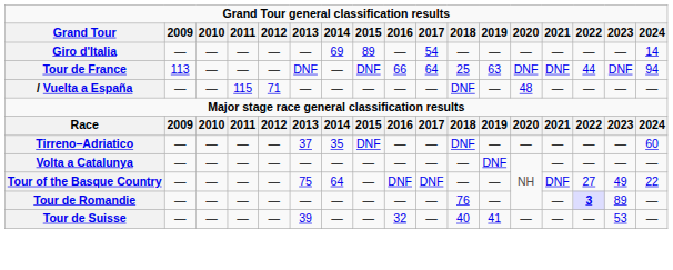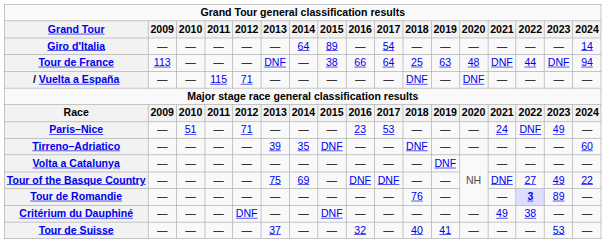Giro d'Italia | 2014: 69 -> 64
Tour de France | 2015: DNF -> 38
Tour de France | 2020: DNF -> 48
/ Vuelta a España | 2020: 48 -> DNF
+ row: Paris–Nice | — | 51 | — | 71 | — | — | — | 23 | 53 | — | — | — | 24 | DNF | 49 | —
Tirreno–Adriatico | 2013: 37 -> 39
Tour of the Basque Country | 2014: 64 -> 69
+ row: Critérium du Dauphiné | — | — | — | DNF | — | — | DNF | — | — | — | — | — | 49 | 38 | — | —
Tour de Suisse | 2013: 39 -> 37
